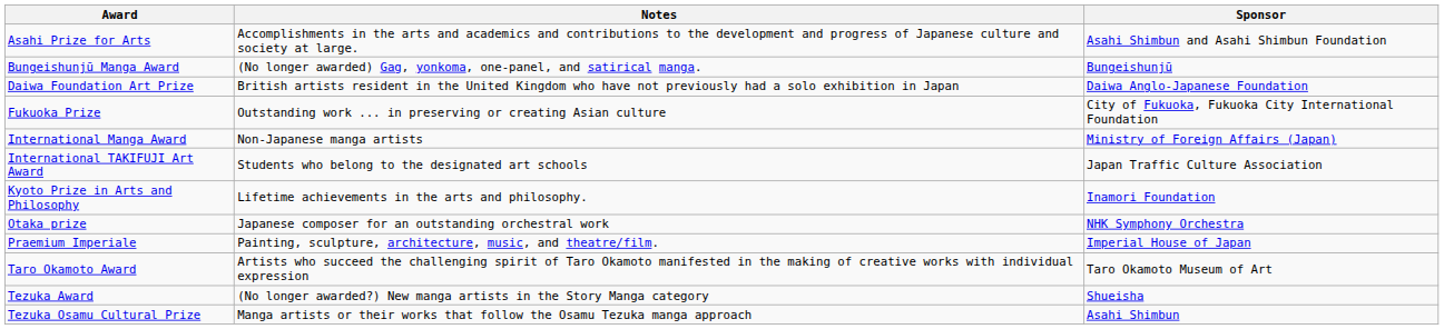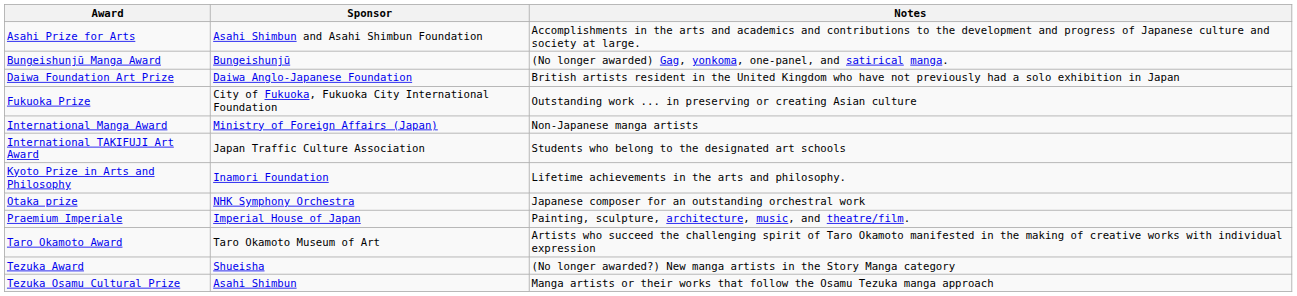columns swapped: Sponsor <-> Notes
